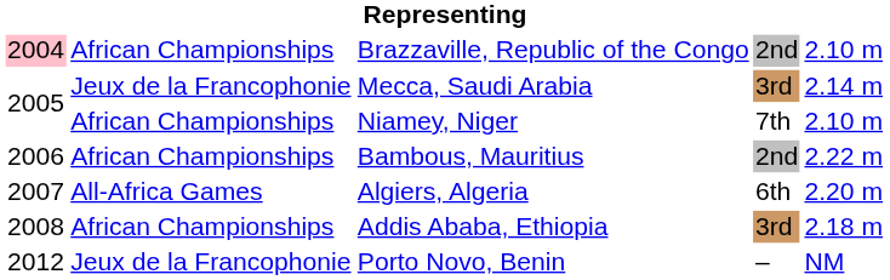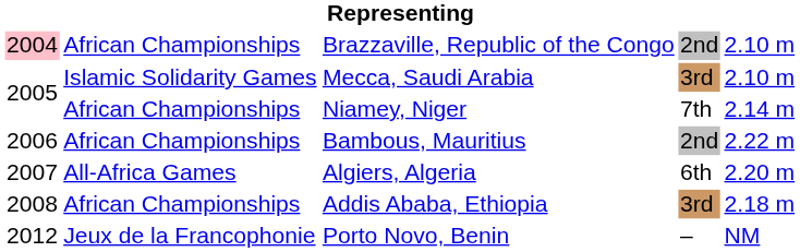Mecca, Saudi Arabia | column 2: Jeux de la Francophonie -> Islamic Solidarity Games
Mecca, Saudi Arabia | column 5: 2.14 m -> 2.10 m
Niamey, Niger | column 5: 2.10 m -> 2.14 m
